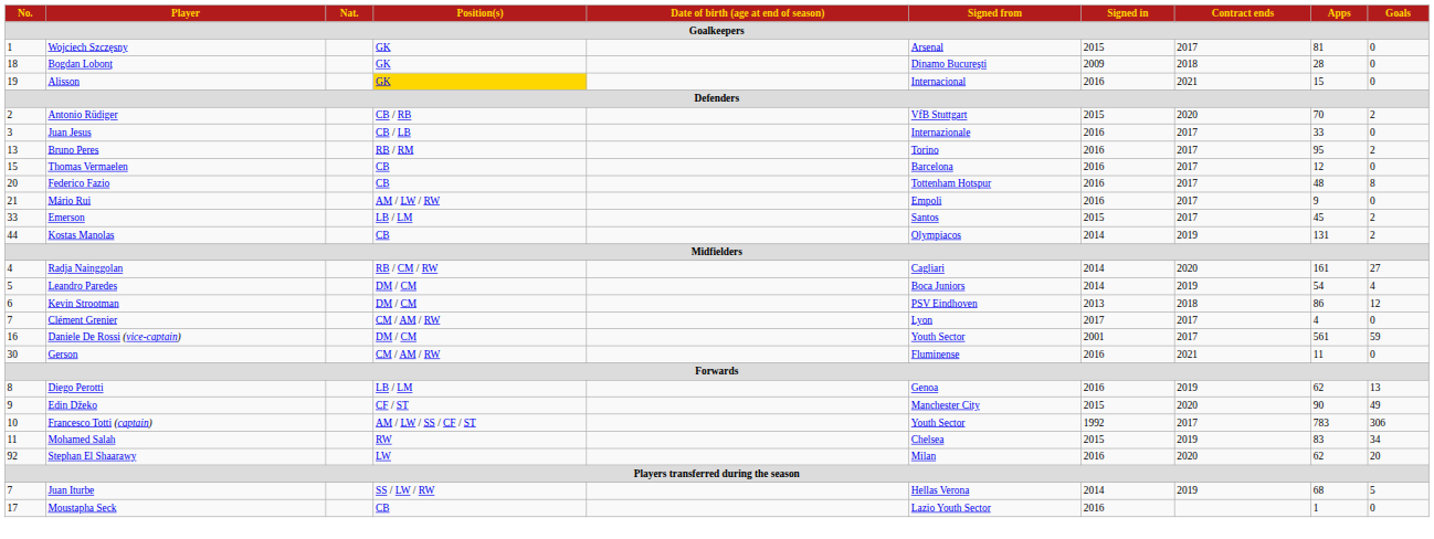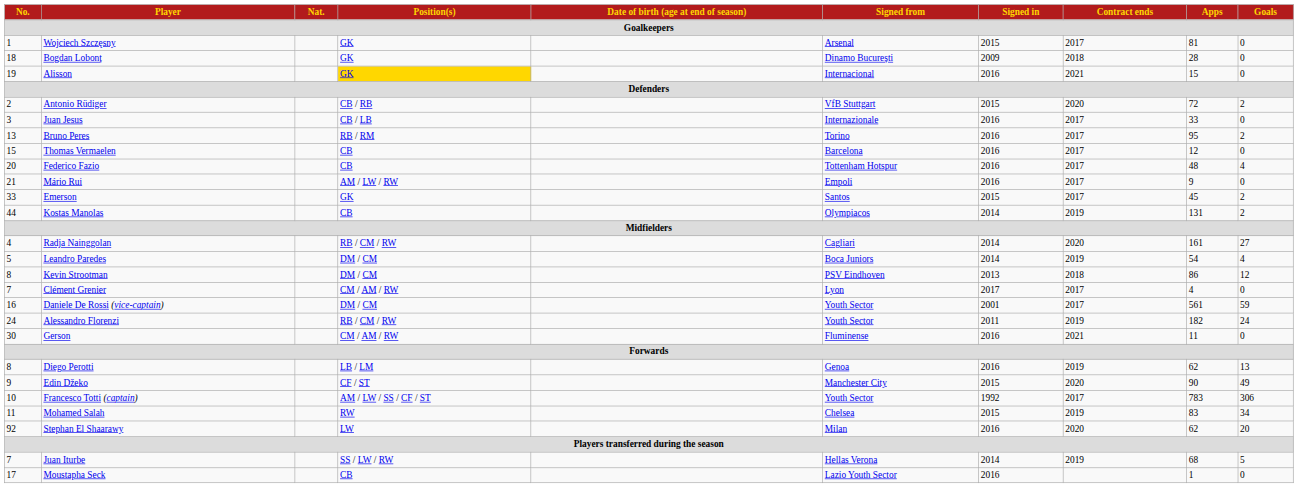Antonio Rüdiger | Apps: 70 -> 72
Federico Fazio | Goals: 8 -> 4
Emerson | Position(s): LB / LM -> GK
Kevin Strootman | No.: 6 -> 8
+ row: 24 | Alessandro Florenzi | RB / CM / RW | Youth Sector | 2011 | 2019 | 182 | 24
